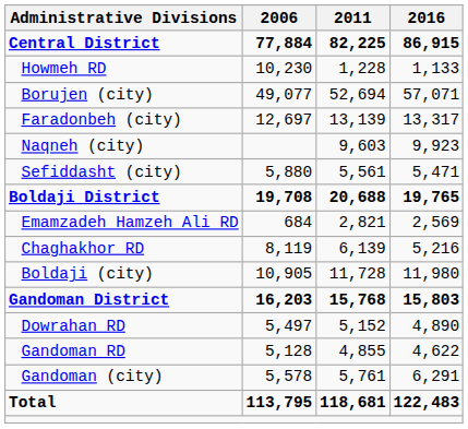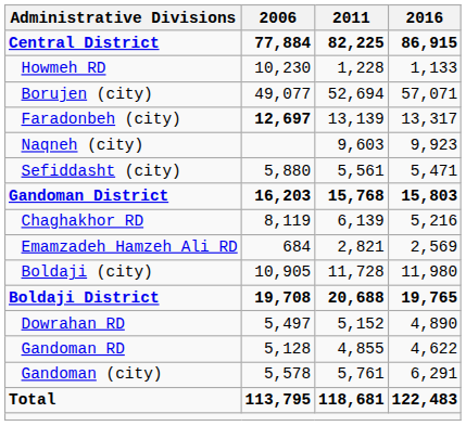Faradonbeh (city) | 2006: normal -> bold
rows swapped: Boldaji District <-> Gandoman District
rows swapped: Chaghakhor RD <-> Emamzadeh Hamzeh Ali RD
